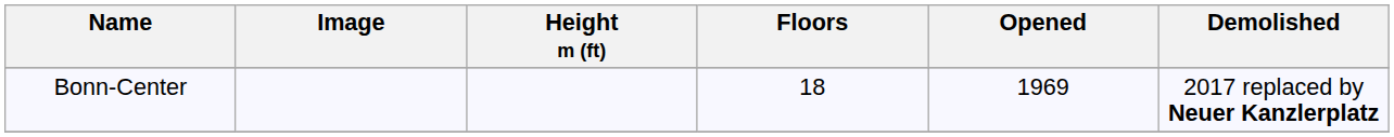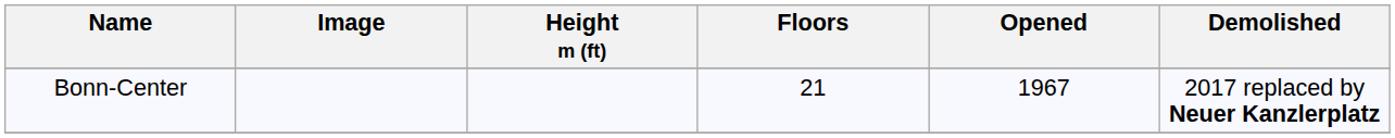Bonn-Center | Floors: 18 -> 21
Bonn-Center | Opened: 1969 -> 1967
